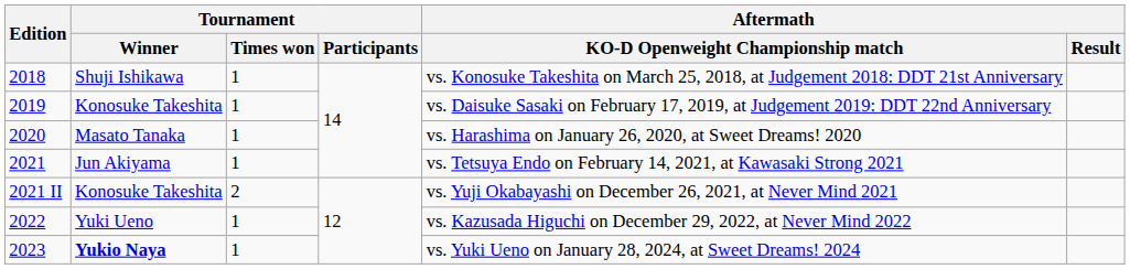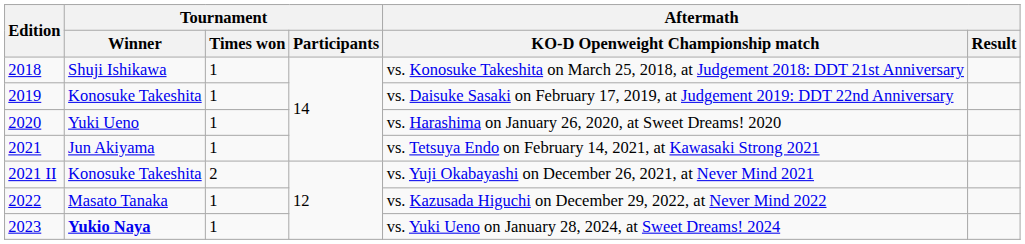2020 | Tournament / Winner: Masato Tanaka -> Yuki Ueno
2022 | Tournament / Winner: Yuki Ueno -> Masato Tanaka
